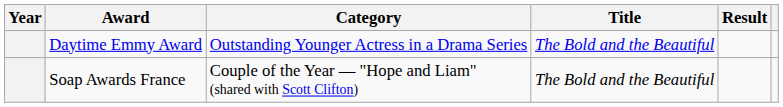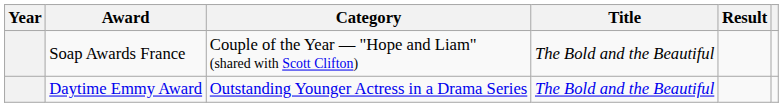rows swapped: Daytime Emmy Award <-> Soap Awards France
